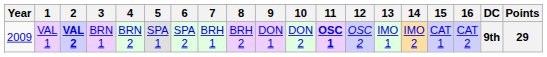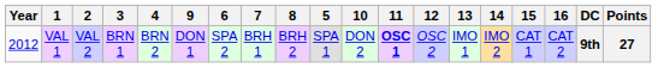columns swapped: 5 <-> 9
VAL 1 | Year: 2009 -> 2012
VAL 1 | 2: bold -> normal
VAL 1 | Points: 29 -> 27
